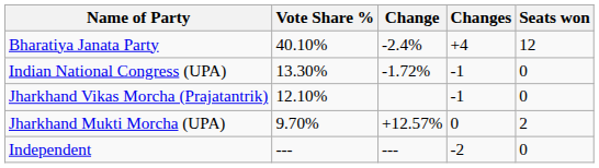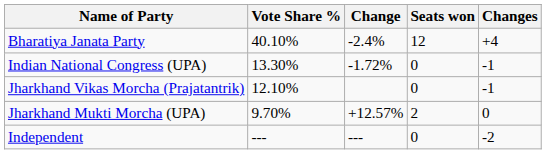columns swapped: Seats won <-> Changes
